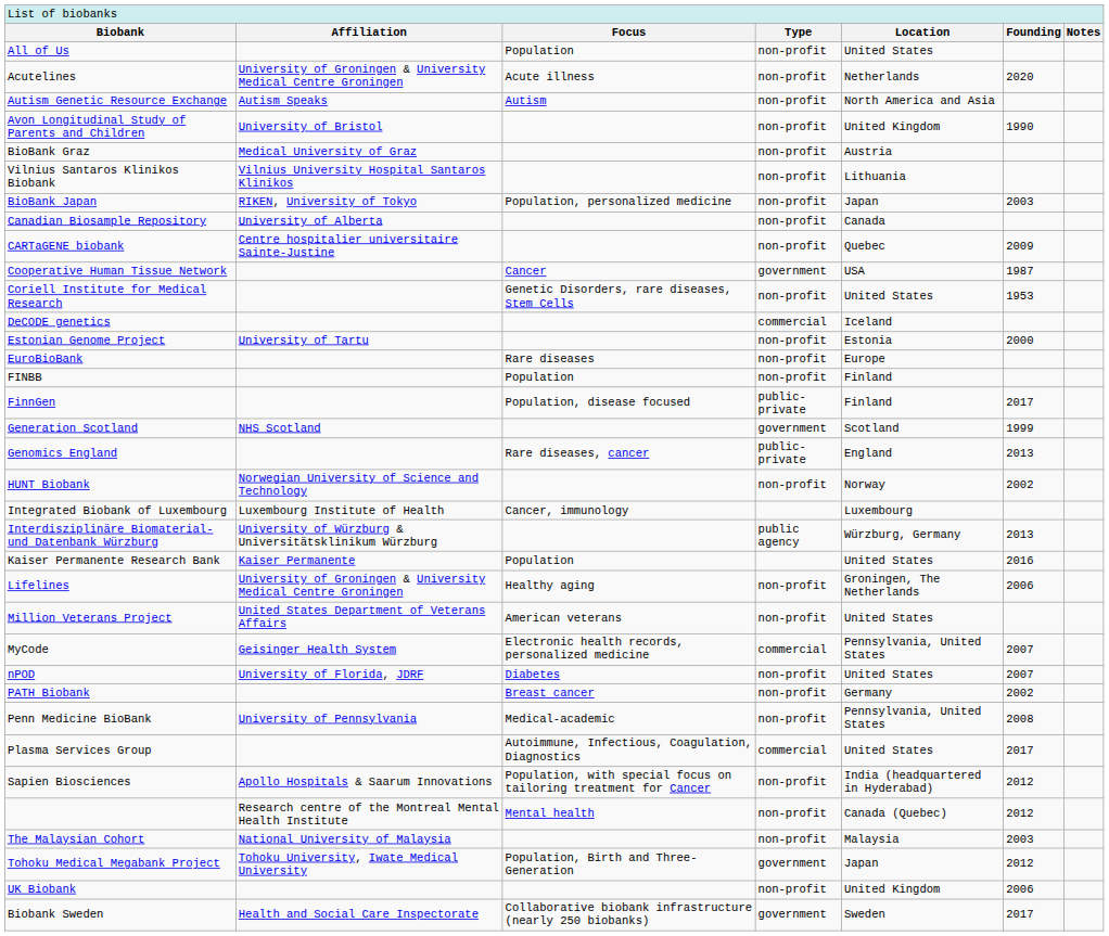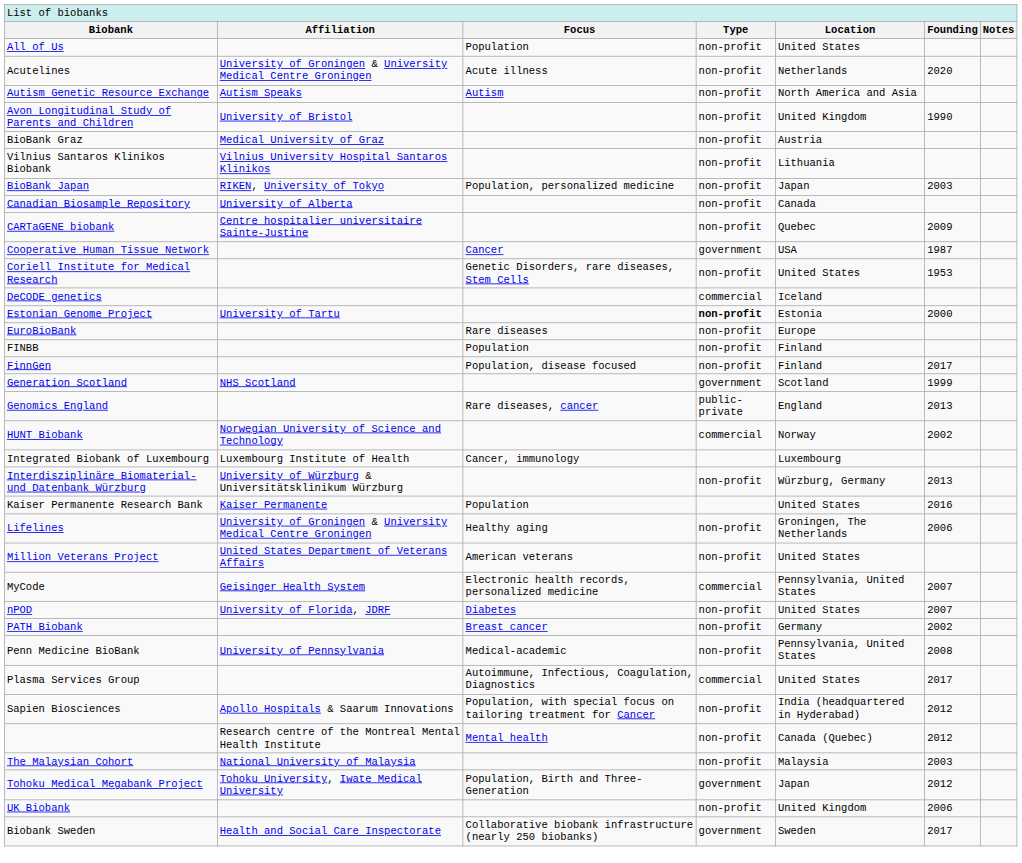Estonian Genome Project | column 4: normal -> bold
FinnGen | column 4: public-private -> non-profit
HUNT Biobank | column 4: non-profit -> commercial
Interdisziplinäre Biomaterial- und Datenbank Würzburg | column 4: public agency -> non-profit
